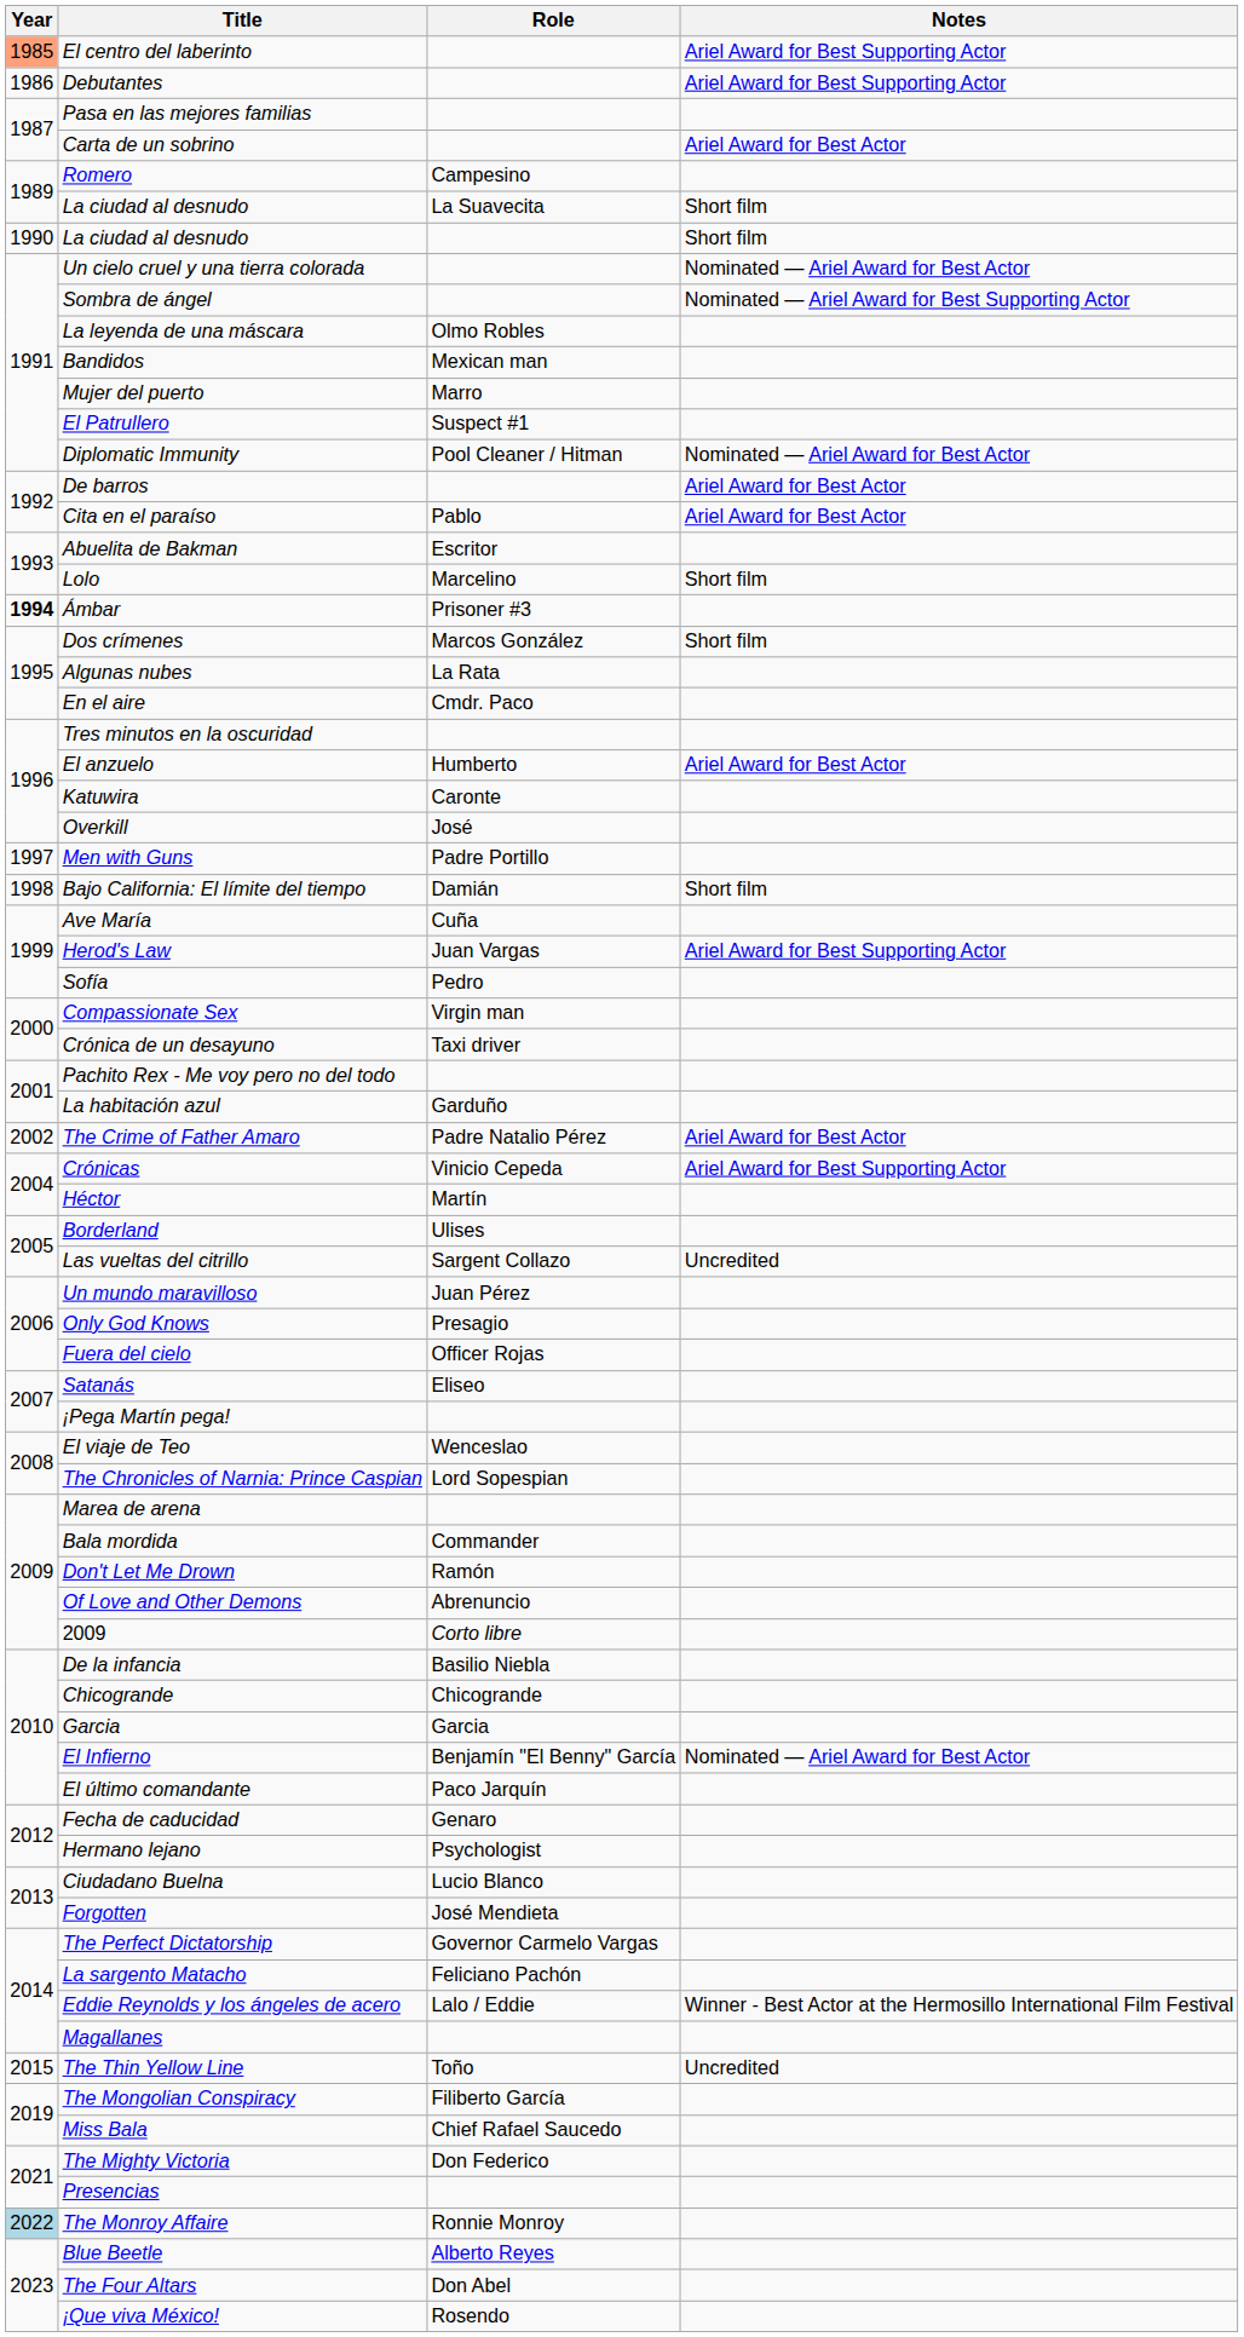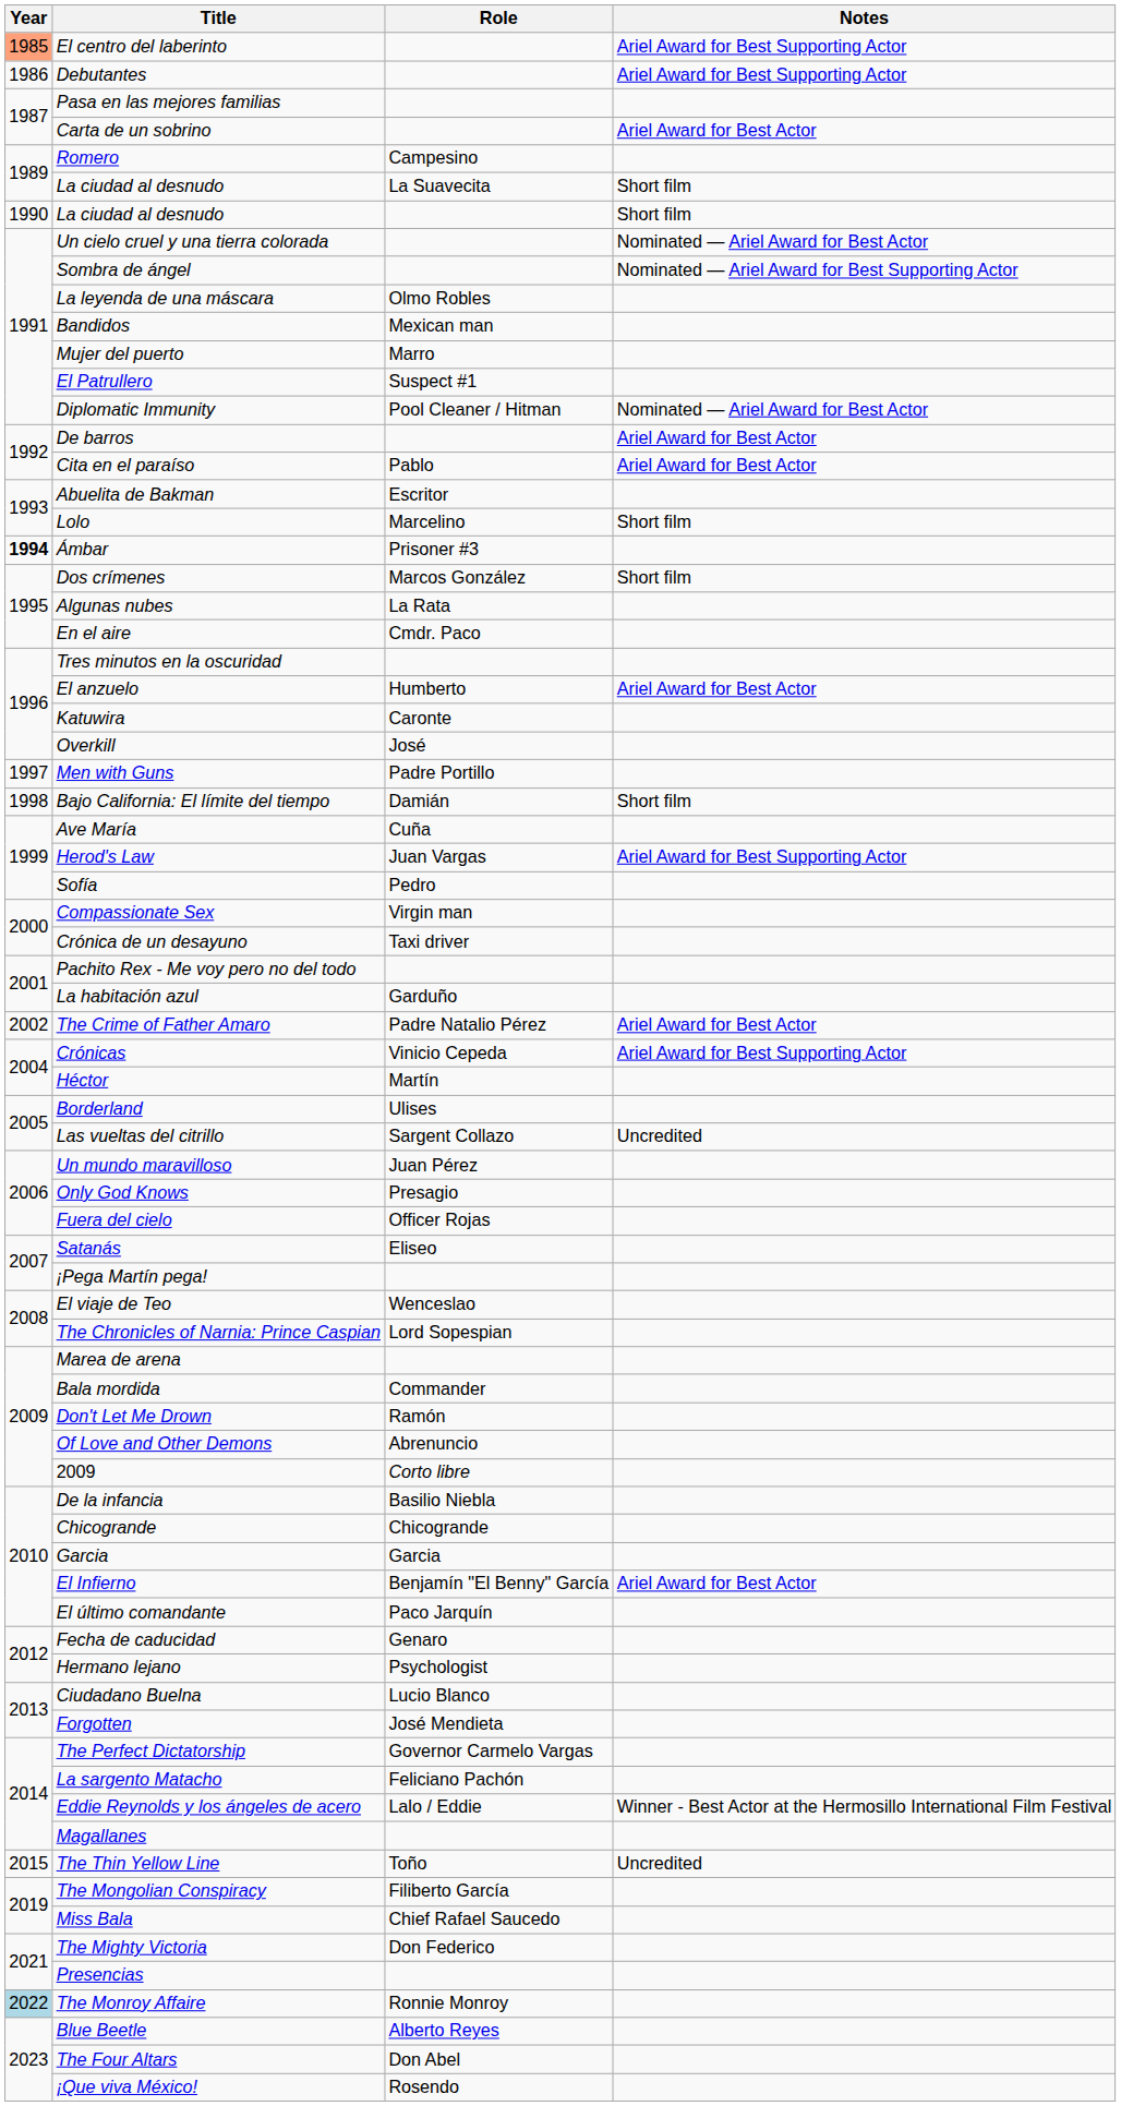El Infierno | Notes: Nominated — Ariel Award for Best Actor -> Ariel Award for Best Actor
